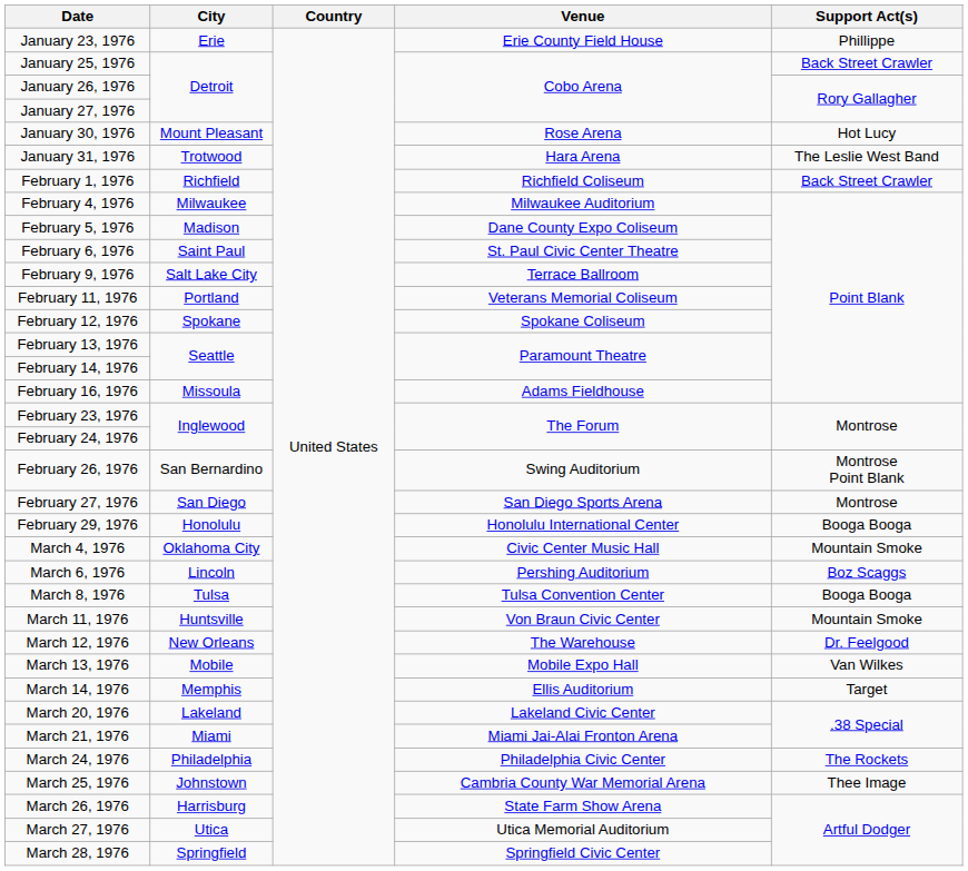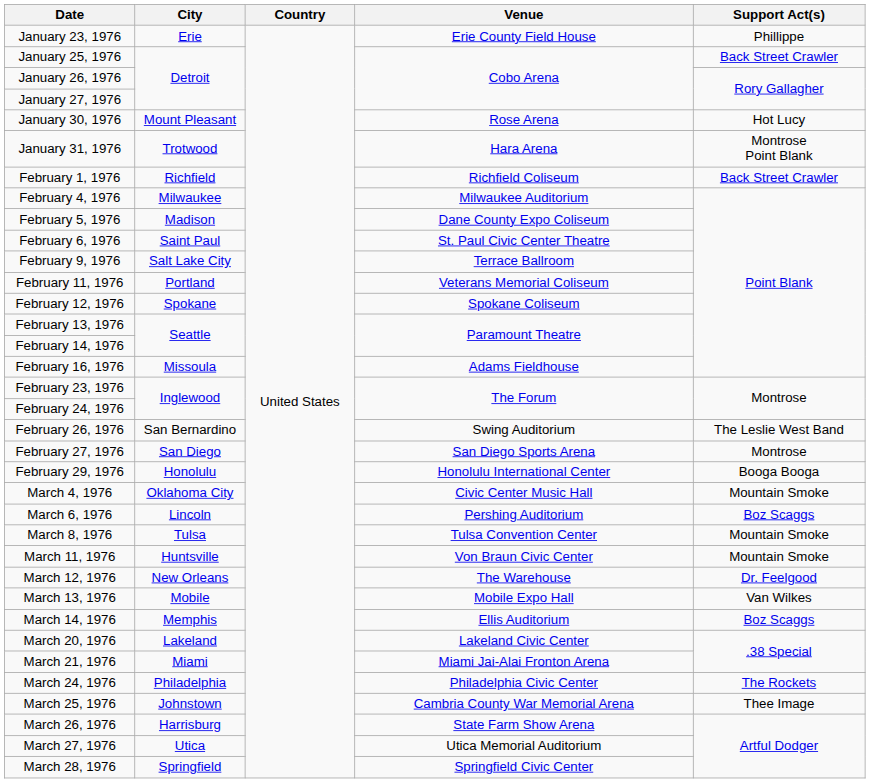January 31, 1976 | Support Act(s): The Leslie West Band -> Montrose Point Blank
February 26, 1976 | Support Act(s): Montrose Point Blank -> The Leslie West Band
March 8, 1976 | Support Act(s): Booga Booga -> Mountain Smoke
March 14, 1976 | Support Act(s): Target -> Boz Scaggs
